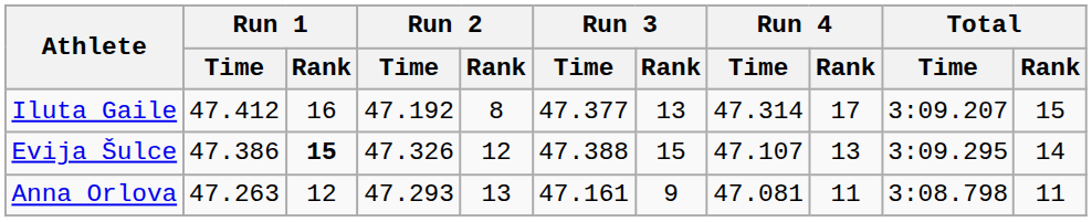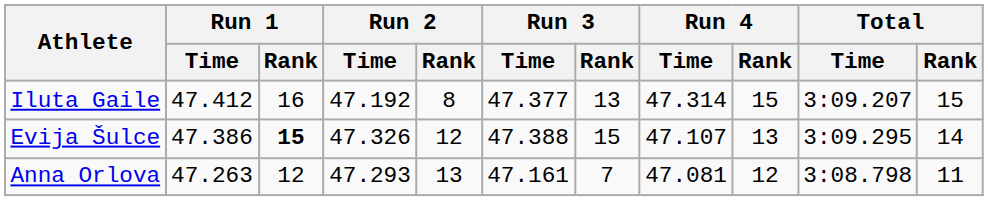Iluta Gaile | Run 4 / Rank: 17 -> 15
Anna Orlova | Run 3 / Rank: 9 -> 7
Anna Orlova | Run 4 / Rank: 11 -> 12
